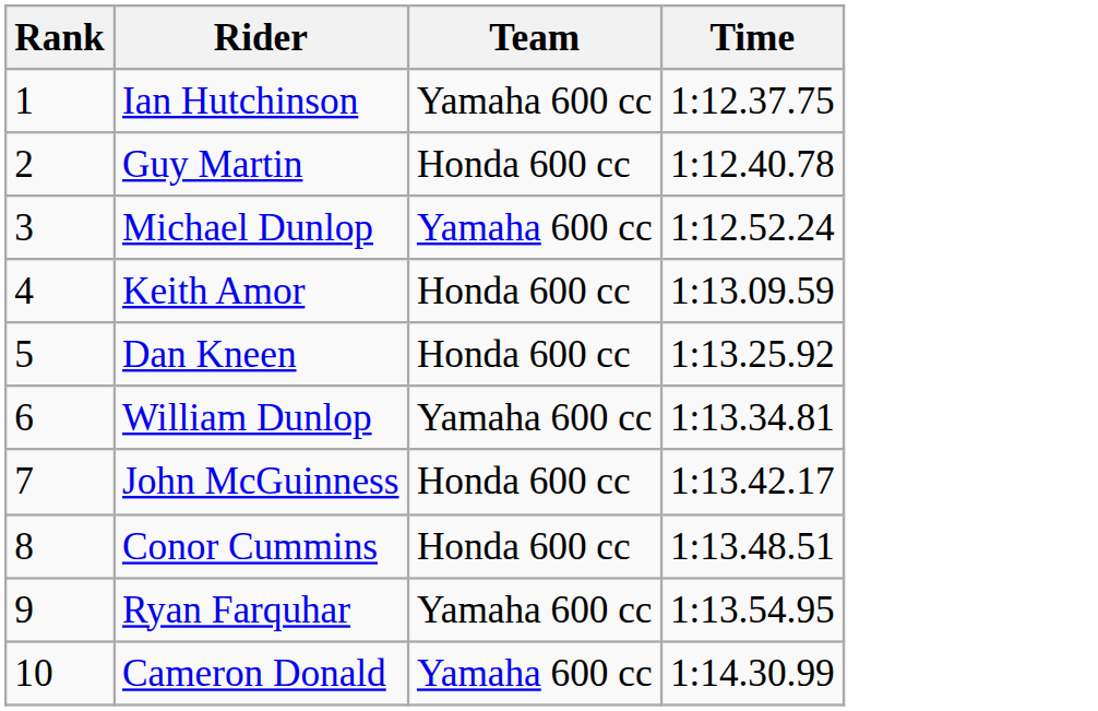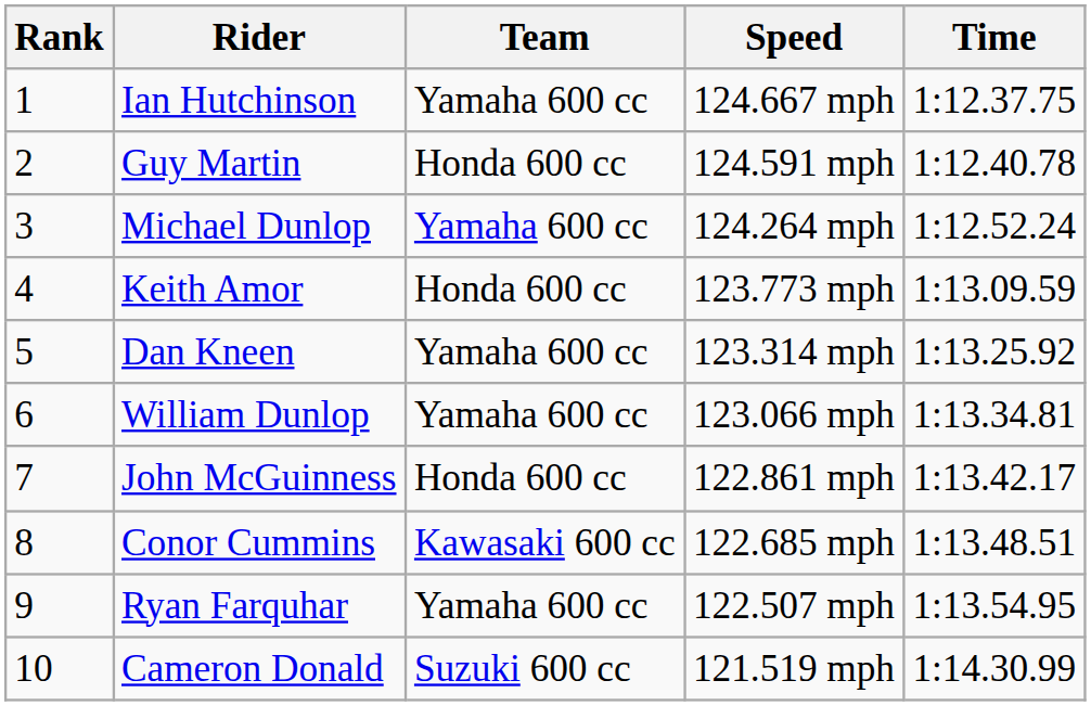+ column: Speed | 124.667 mph | 124.591 mph | 124.264 mph | 123.773 mph | 123.314 mph | 123.066 mph | 122.861 mph | 122.685 mph | 122.507 mph | 121.519 mph
Dan Kneen | Team: Honda 600 cc -> Yamaha 600 cc
Conor Cummins | Team: Honda 600 cc -> Kawasaki 600 cc
Cameron Donald | Team: Yamaha 600 cc -> Suzuki 600 cc
